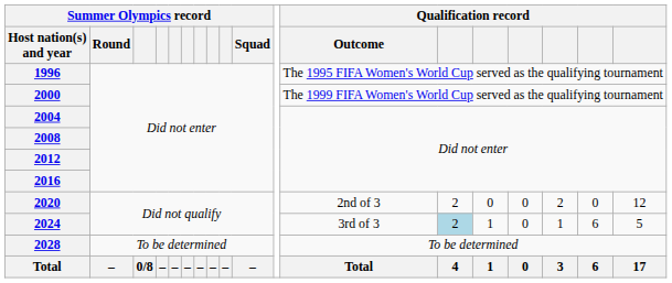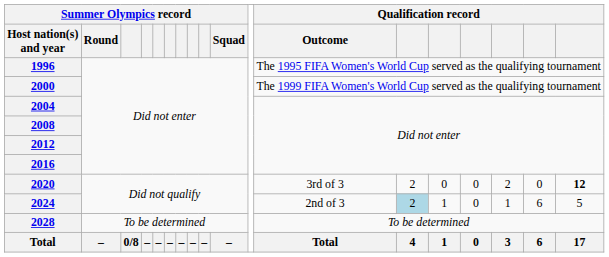2020 | Qualification record / Outcome: 2nd of 3 -> 3rd of 3
2020 | column 18: normal -> bold
2024 | Qualification record / Outcome: 3rd of 3 -> 2nd of 3
